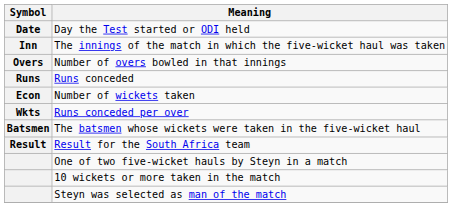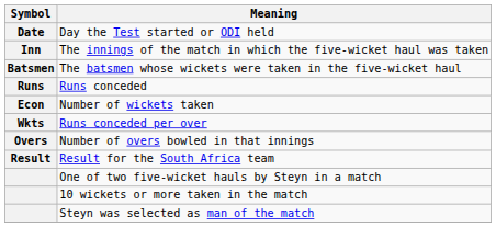rows swapped: Number of overs bowled in that innings <-> The batsmen whose wickets were taken in the five-wicket haul
